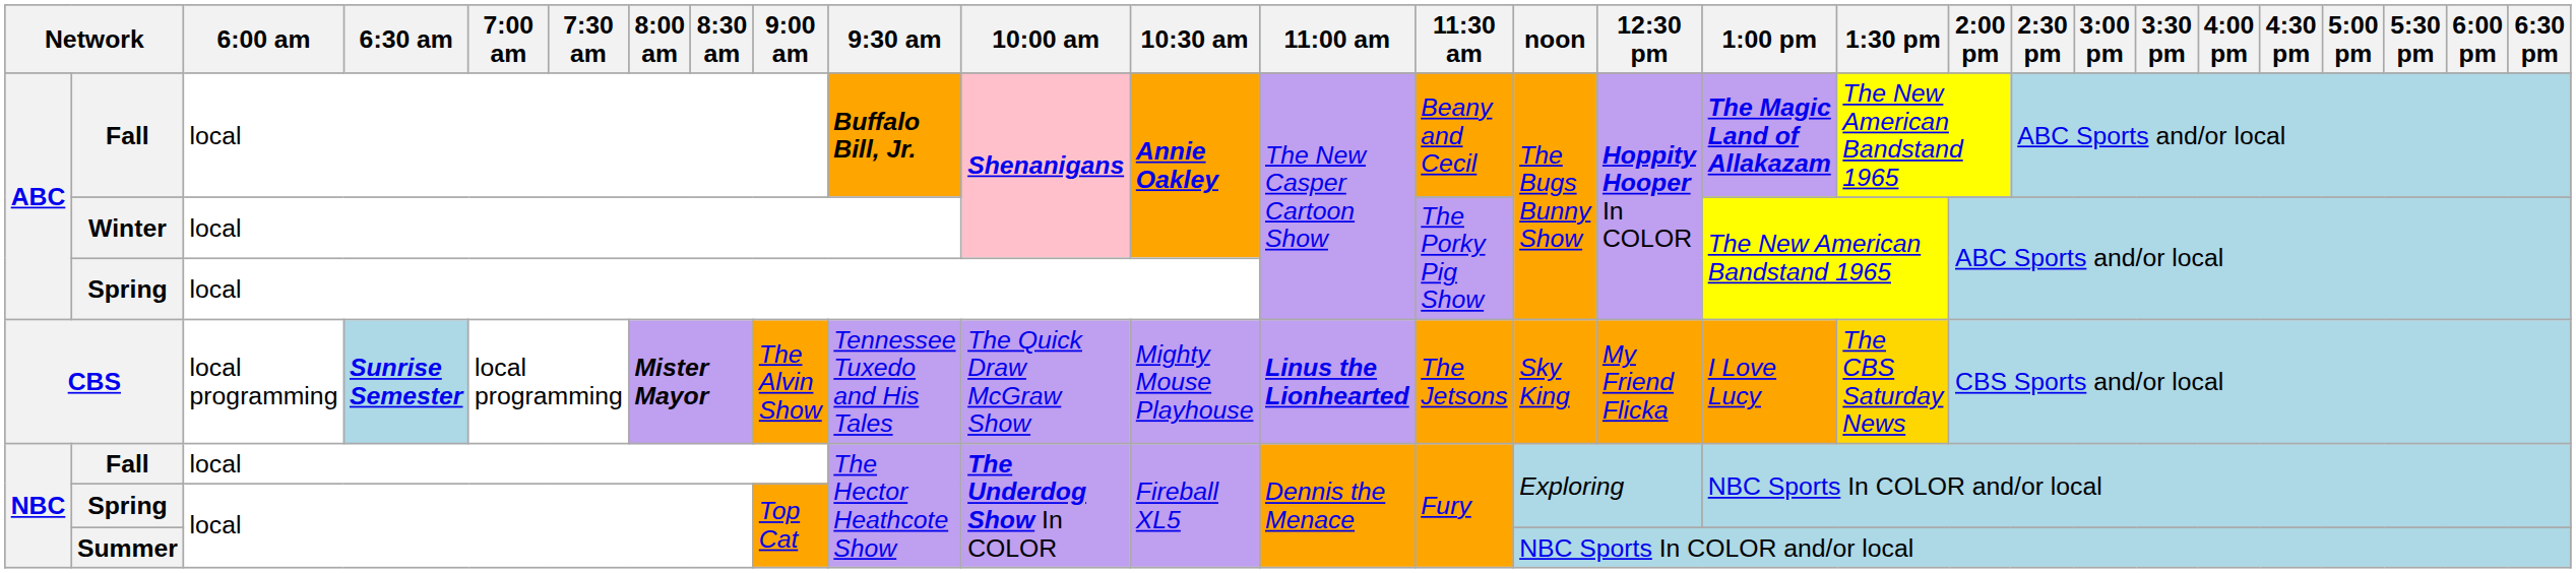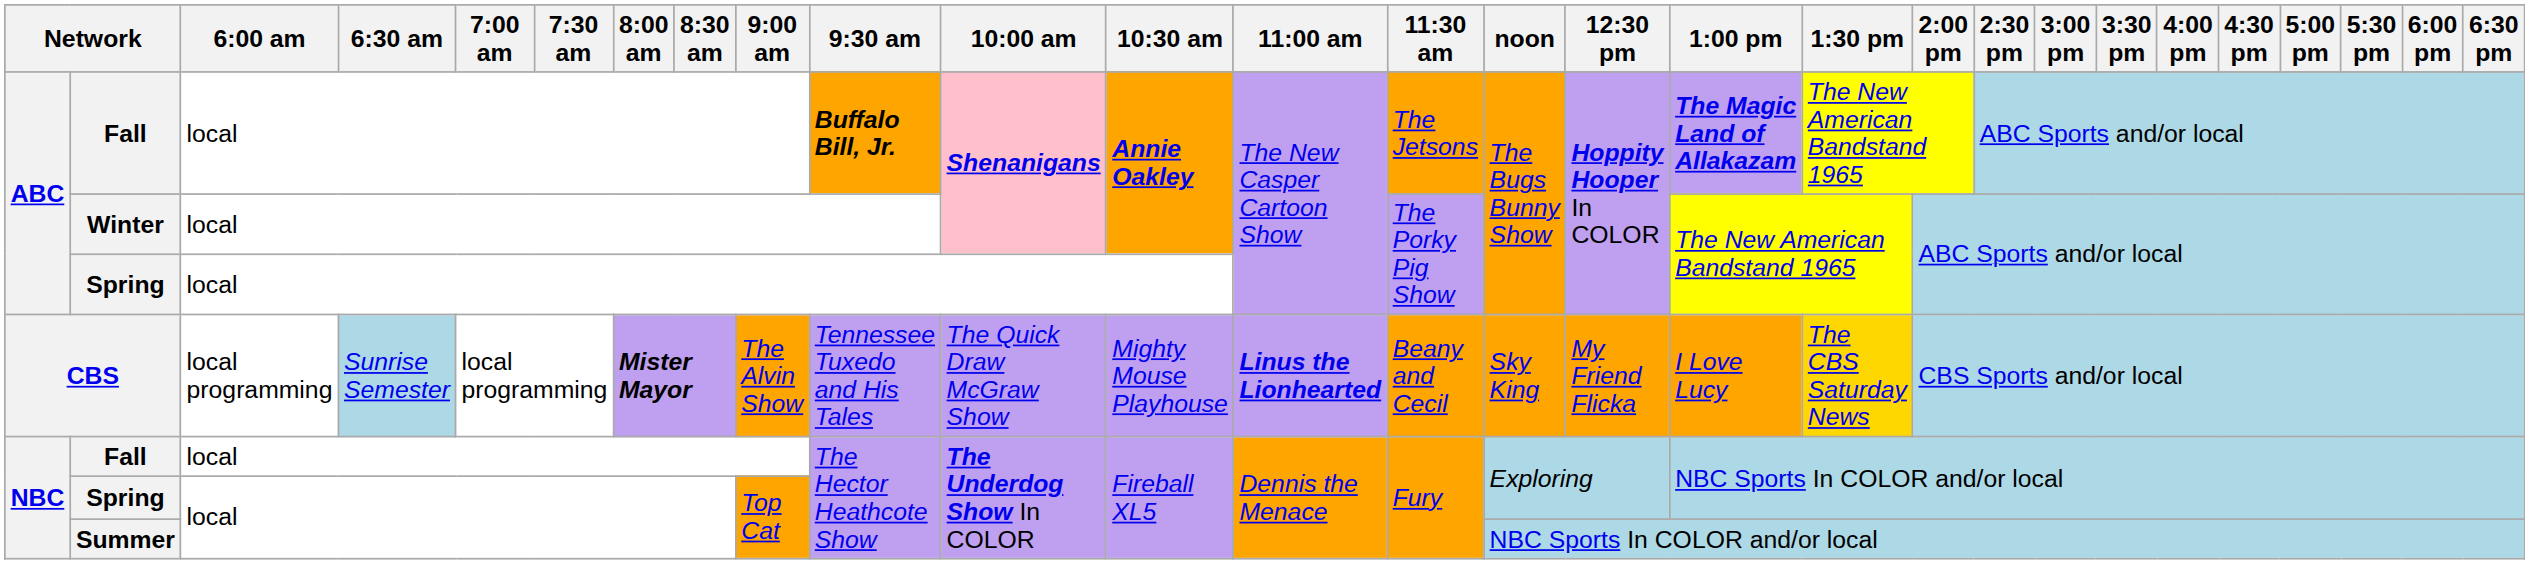ABC / Fall | 11:30 am: Beany and Cecil -> The Jetsons
CBS | 6:30 am: bold -> normal
CBS | 11:30 am: The Jetsons -> Beany and Cecil
